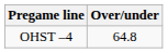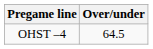OHST –4 | Over/under: 64.8 -> 64.5
